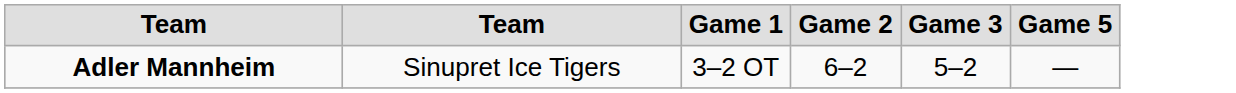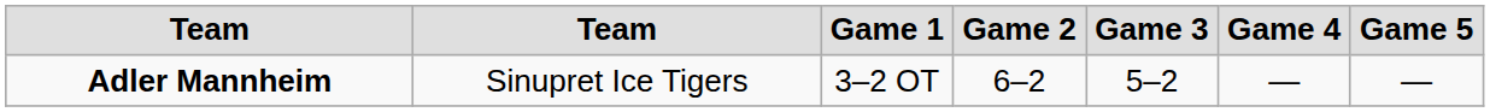+ column: Game 4 | —
